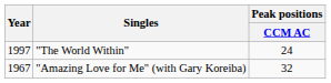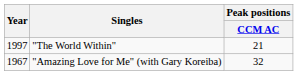"The World Within" | Peak positions / CCM AC: 24 -> 21
